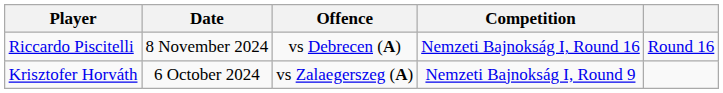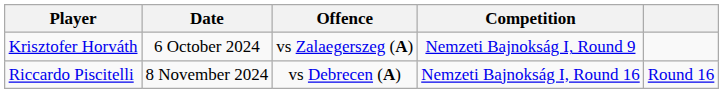rows swapped: Krisztofer Horváth <-> Riccardo Piscitelli
